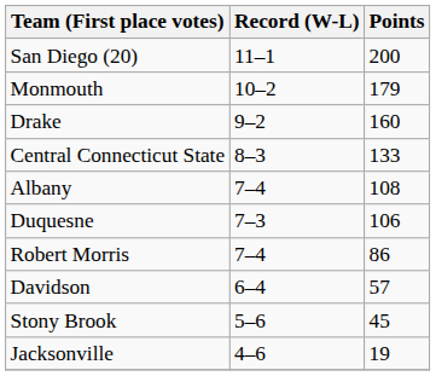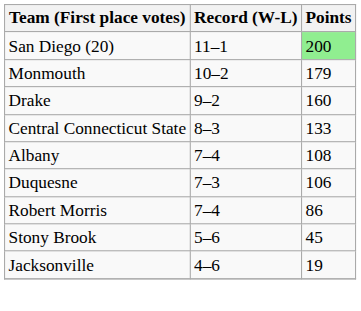San Diego (20) | Points: no background -> lightgreen background
- row: Davidson | 6–4 | 57
